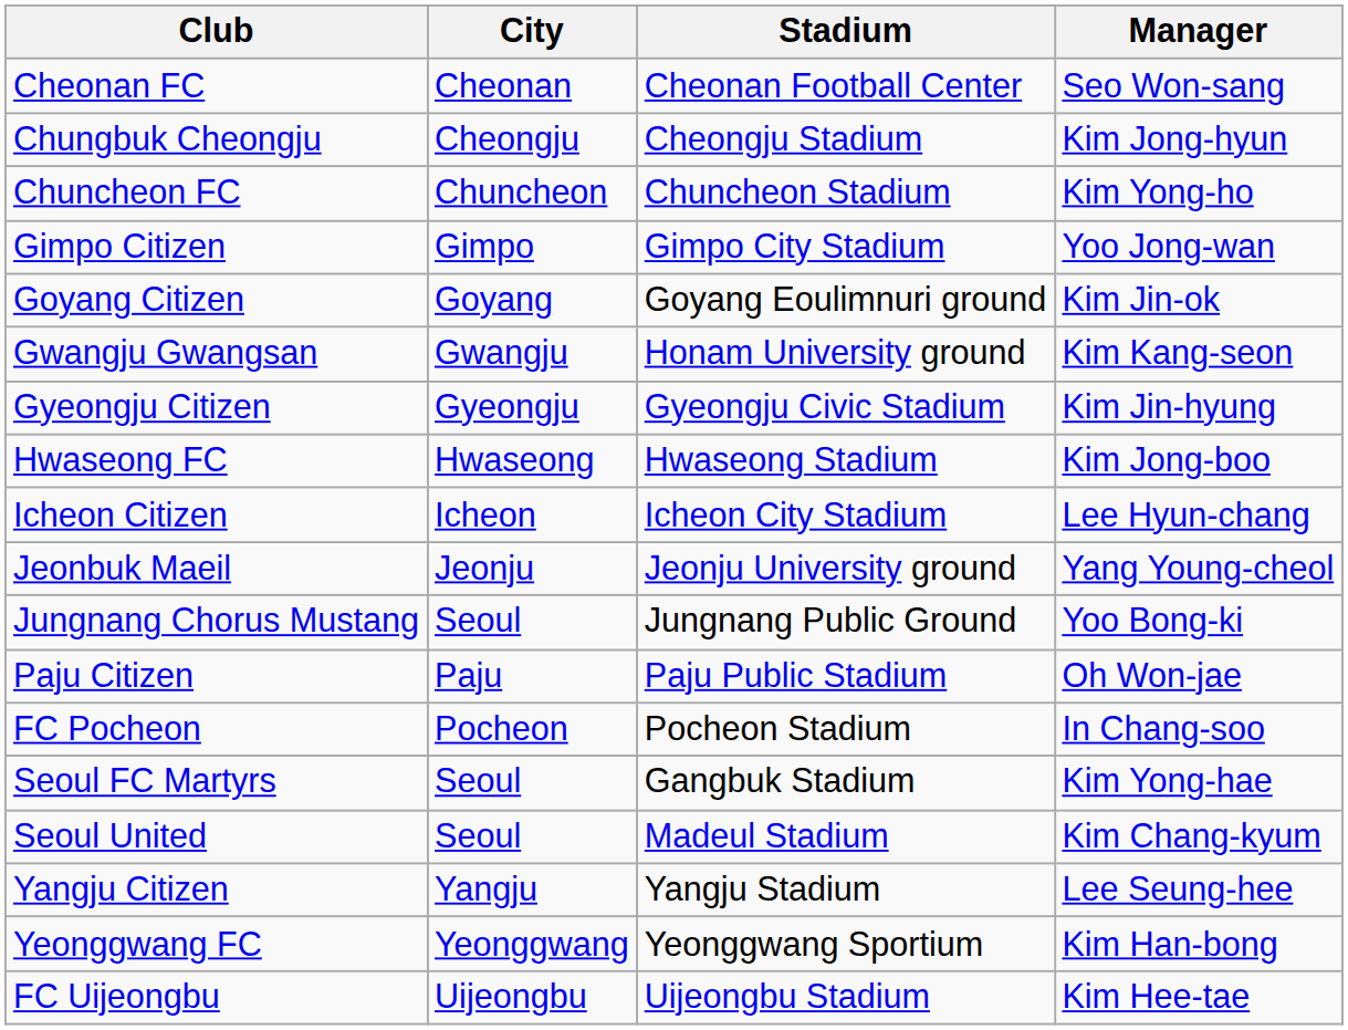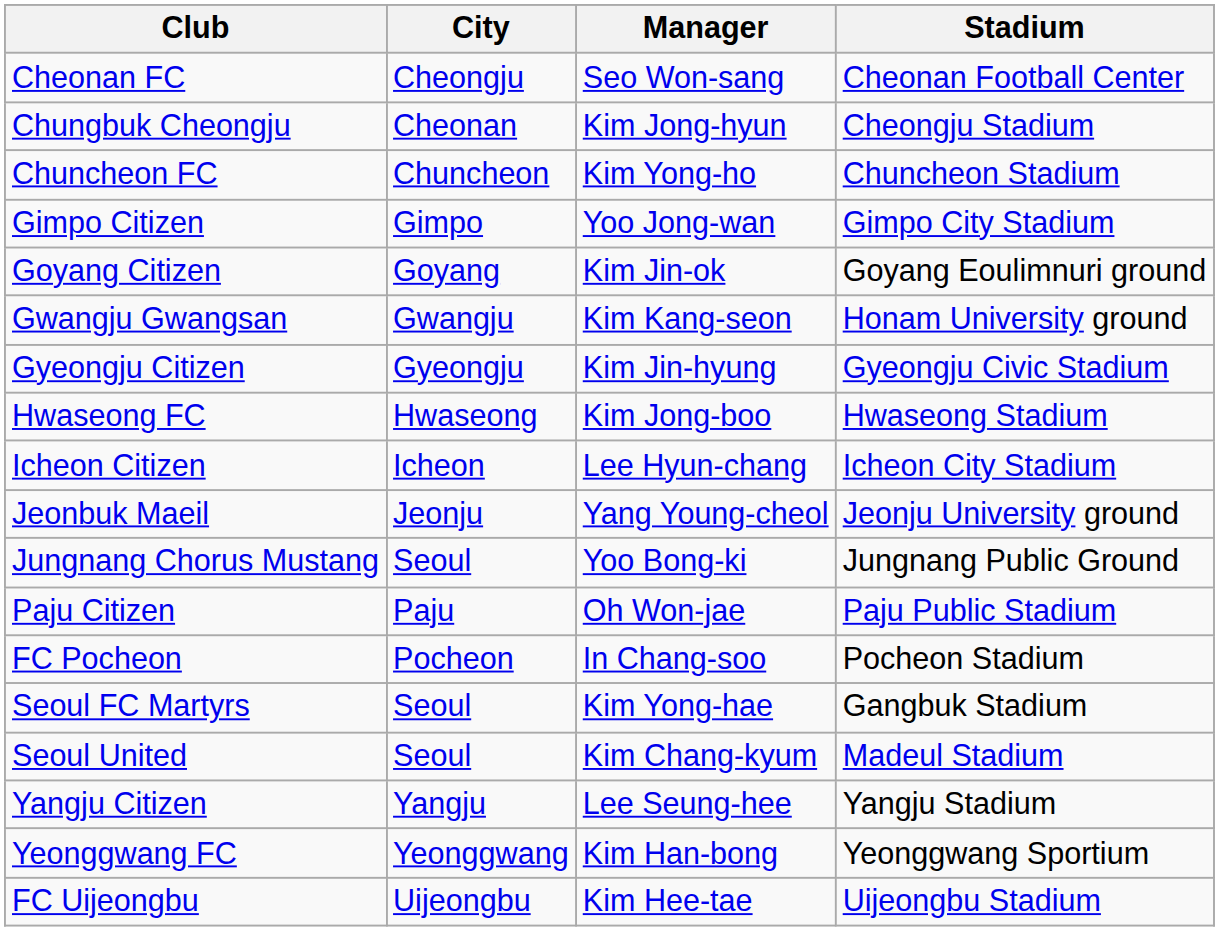columns swapped: Stadium <-> Manager
Cheonan FC | City: Cheonan -> Cheongju
Chungbuk Cheongju | City: Cheongju -> Cheonan
